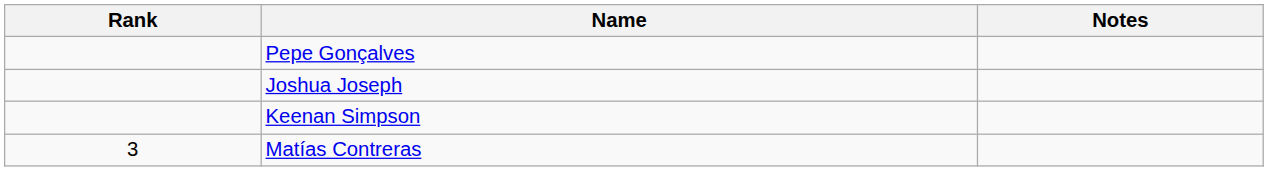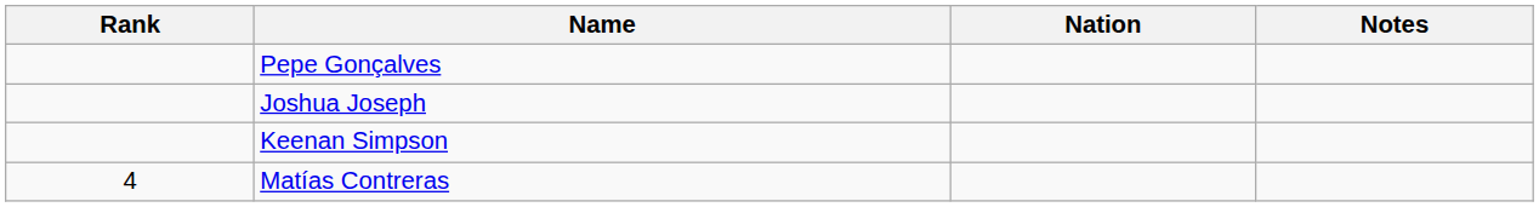+ column: Nation
Matías Contreras | Rank: 3 -> 4
